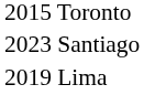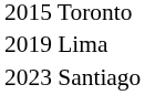rows swapped: 2019 Lima <-> 2023 Santiago
